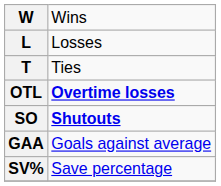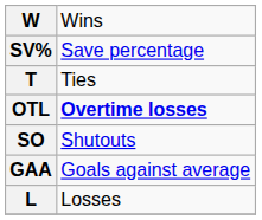rows swapped: L <-> SV%
SO | column 2: bold -> normal
